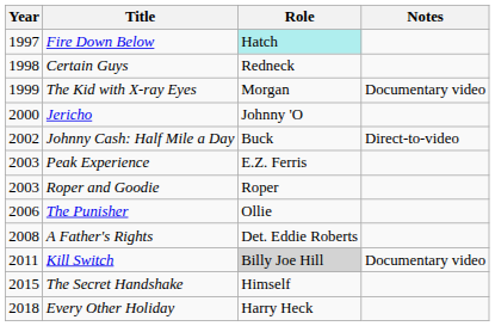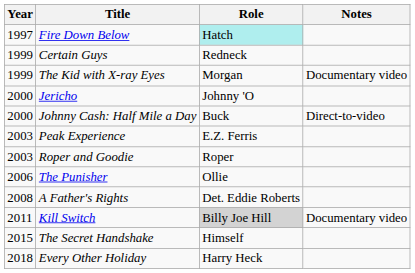Certain Guys | Year: 1998 -> 1999
Johnny Cash: Half Mile a Day | Year: 2002 -> 2000
